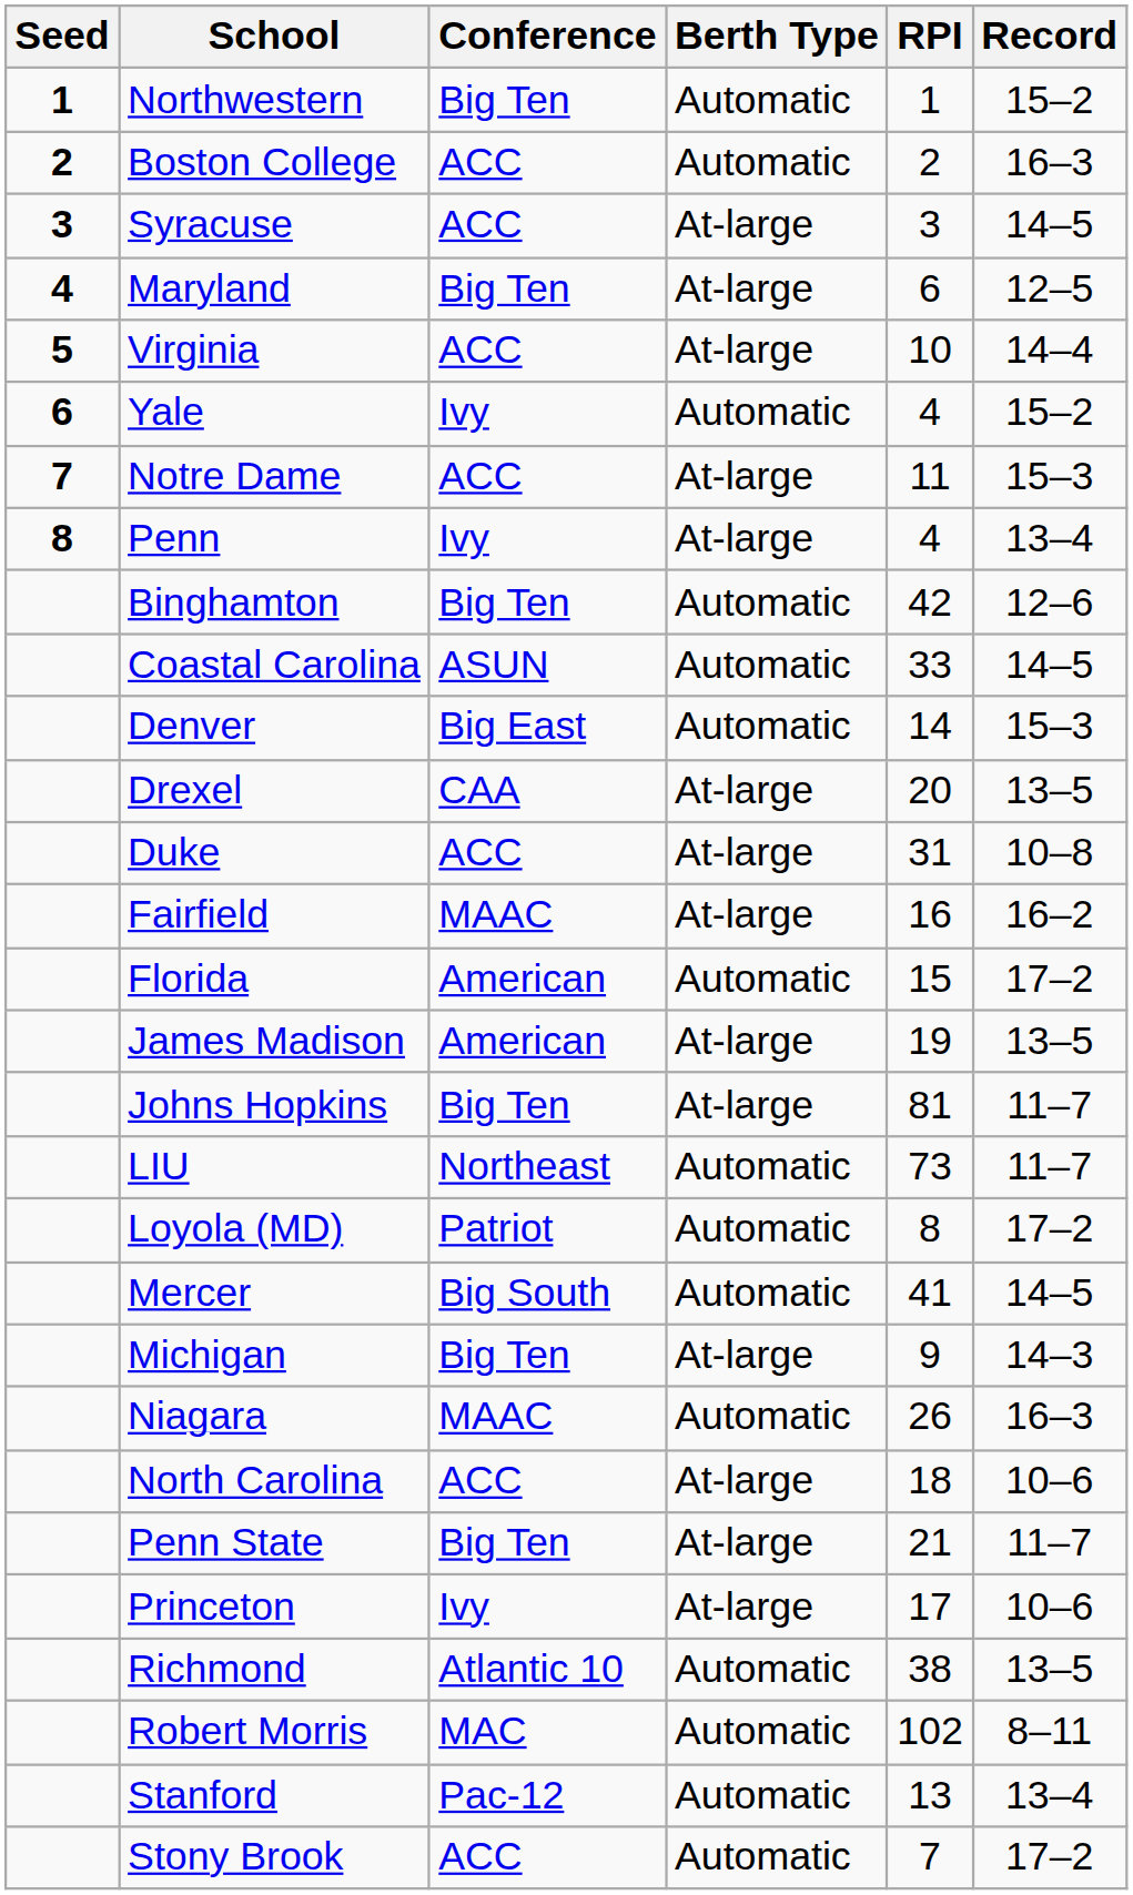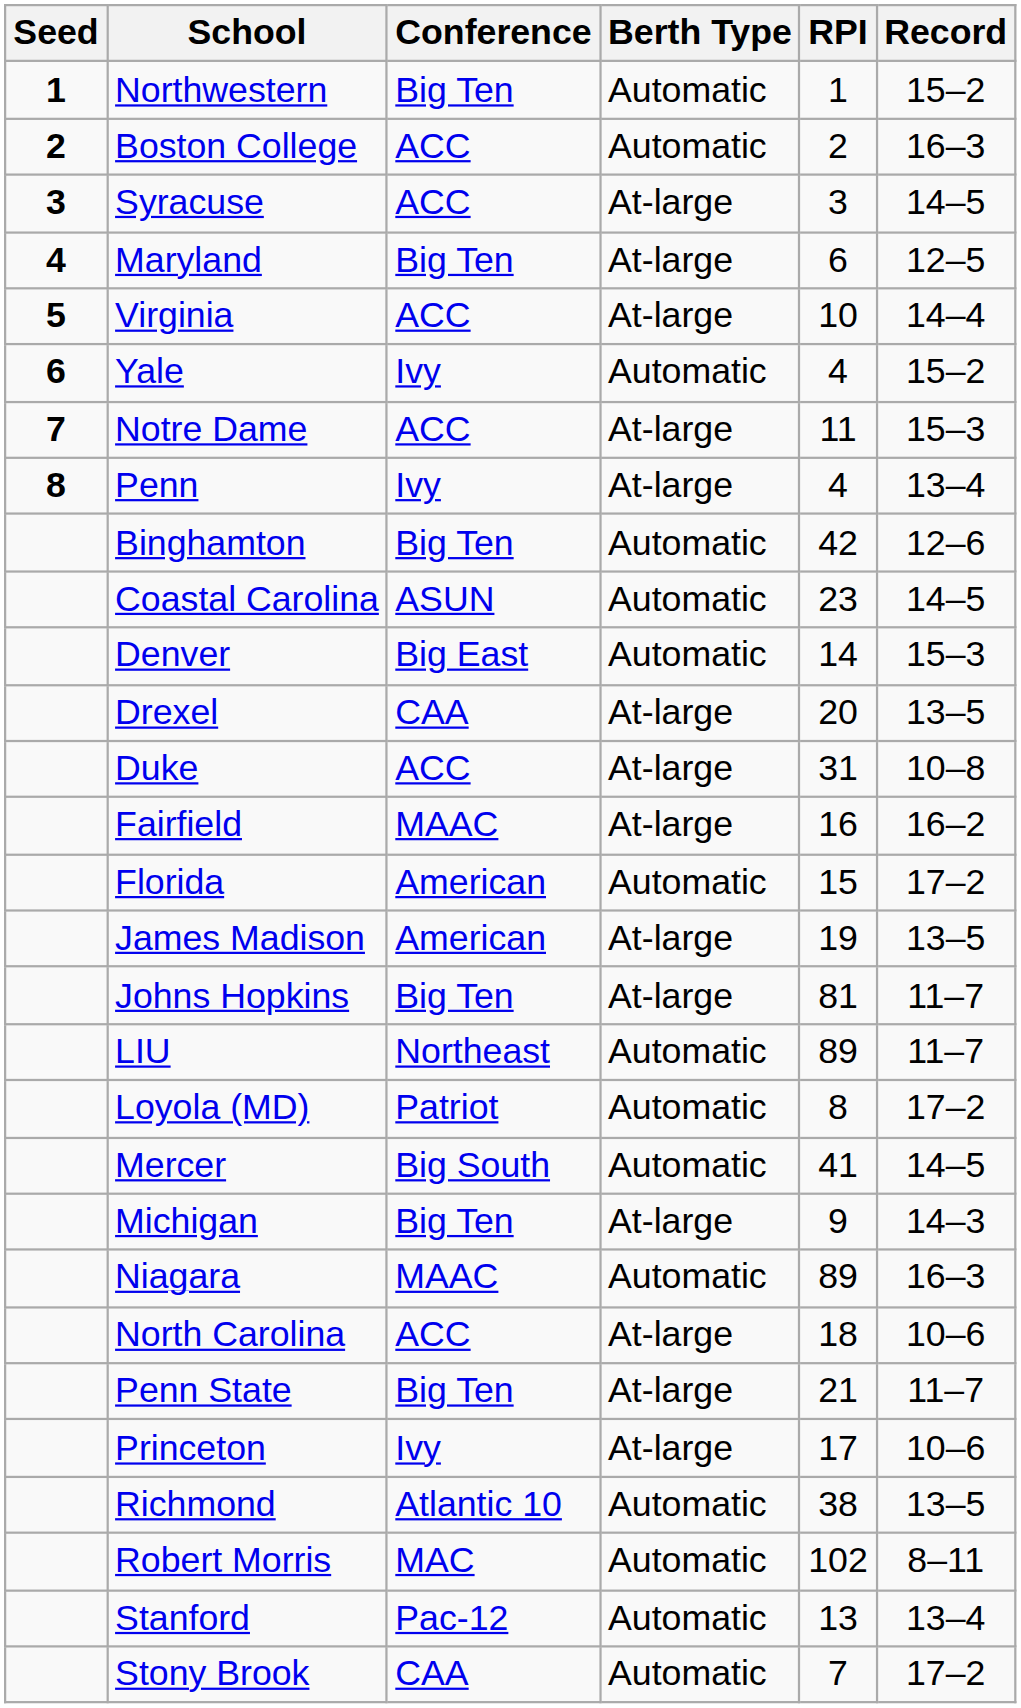Coastal Carolina | RPI: 33 -> 23
LIU | RPI: 73 -> 89
Niagara | RPI: 26 -> 89
Stony Brook | Conference: ACC -> CAA
